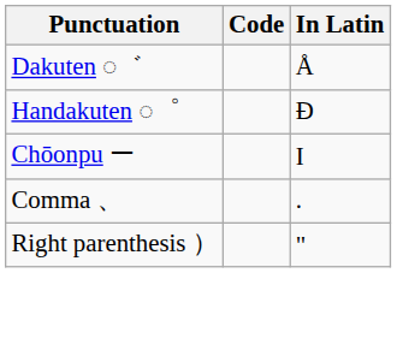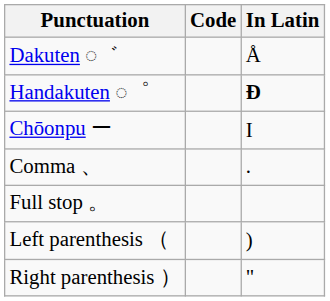Handakuten ◌゜ | In Latin: normal -> bold
+ row: Full stop 。
+ row: Left parenthesis （ | )
